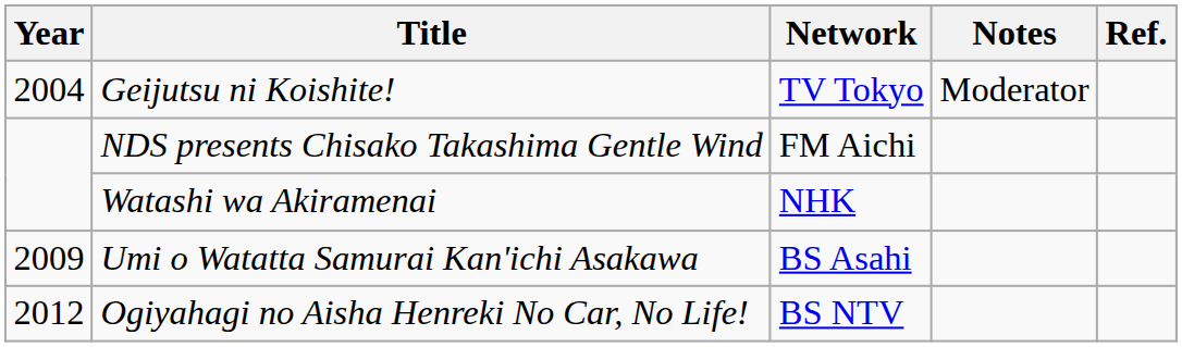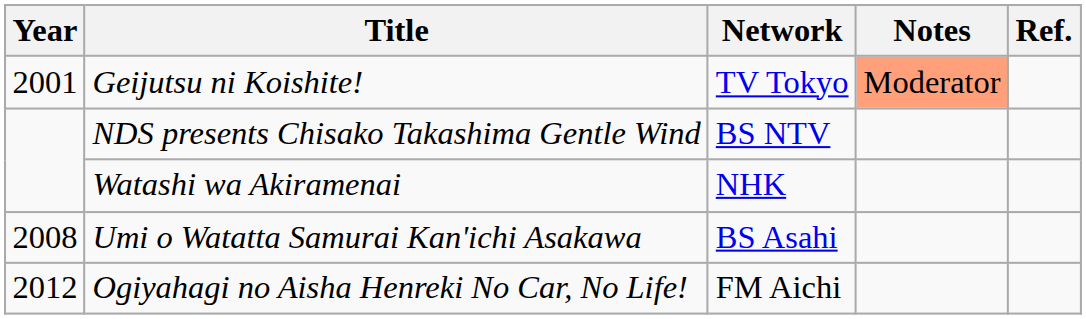Geijutsu ni Koishite! | Year: 2004 -> 2001
Geijutsu ni Koishite! | Notes: no background -> lightsalmon background
NDS presents Chisako Takashima Gentle Wind | Network: FM Aichi -> BS NTV
Umi o Watatta Samurai Kan'ichi Asakawa | Year: 2009 -> 2008
Ogiyahagi no Aisha Henreki No Car, No Life! | Network: BS NTV -> FM Aichi
